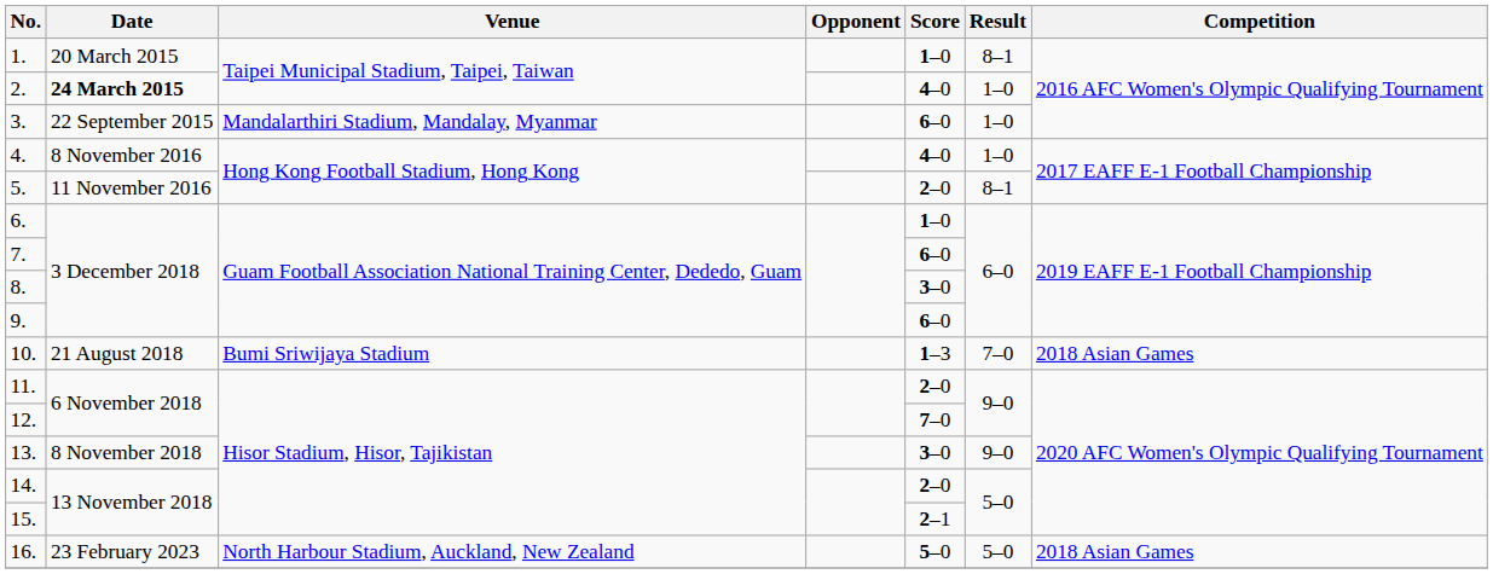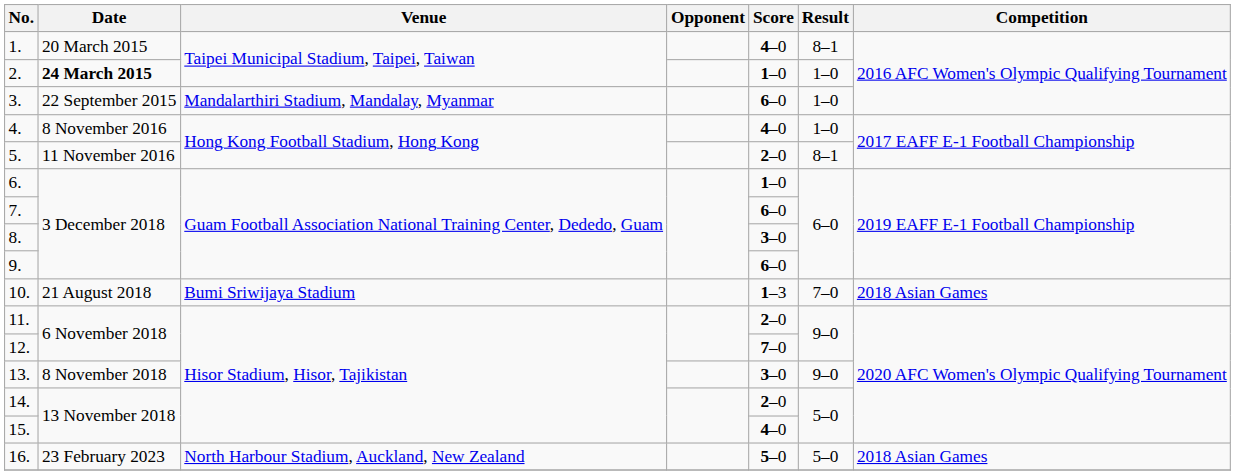1. | Score: 1–0 -> 4–0
2. | Score: 4–0 -> 1–0
15. | Score: 2–1 -> 4–0
